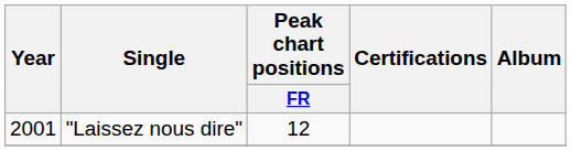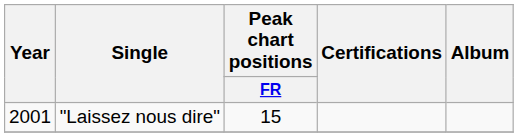"Laissez nous dire" | Peak chart positions / FR: 12 -> 15
